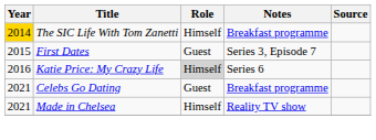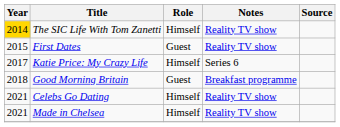The SIC Life With Tom Zanetti | Notes: Breakfast programme -> Reality TV show
First Dates | Notes: Series 3, Episode 7 -> Reality TV show
Katie Price: My Crazy Life | Year: 2016 -> 2017
Katie Price: My Crazy Life | Role: lightgrey background -> no background
+ row: 2018 | Good Morning Britain | Guest | Breakfast programme
Celebs Go Dating | Role: Guest -> Himself
Celebs Go Dating | Notes: Breakfast programme -> Reality TV show
